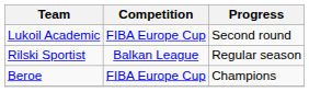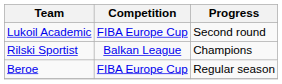Rilski Sportist | Progress: Regular season -> Champions
Beroe | Progress: Champions -> Regular season
